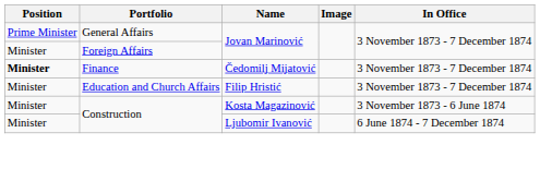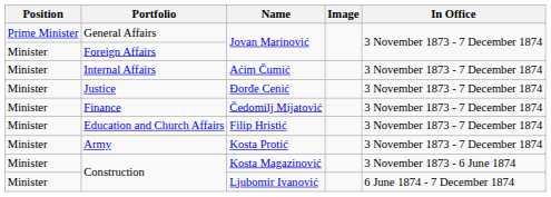+ row: Minister | Internal Affairs | Aćim Čumić | 3 November 1873 - 7 December 1874
+ row: Minister | Justice | Đorđe Cenić | 3 November 1873 - 7 December 1874
Finance | Position: bold -> normal
+ row: Minister | Army | Kosta Protić | 3 November 1873 - 7 December 1874
